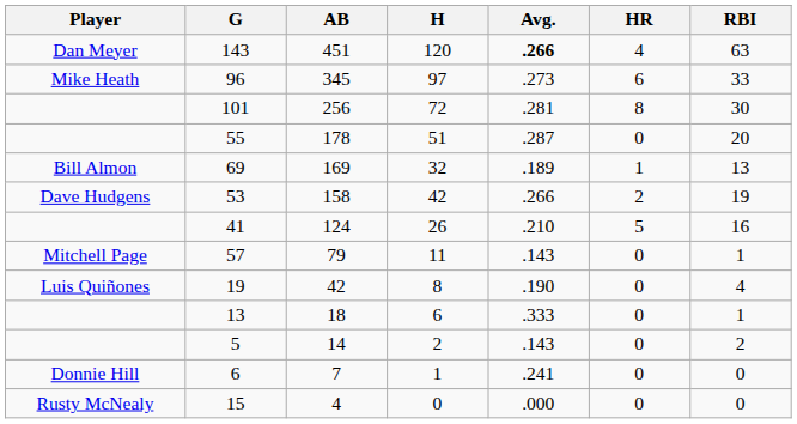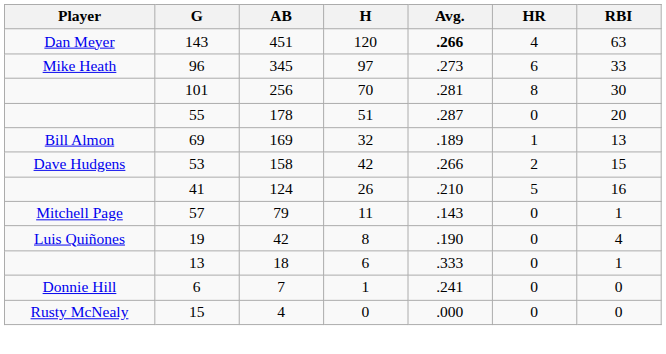256 | H: 72 -> 70
158 | RBI: 19 -> 15
- row: 5 | 14 | 2 | .143 | 0 | 2
